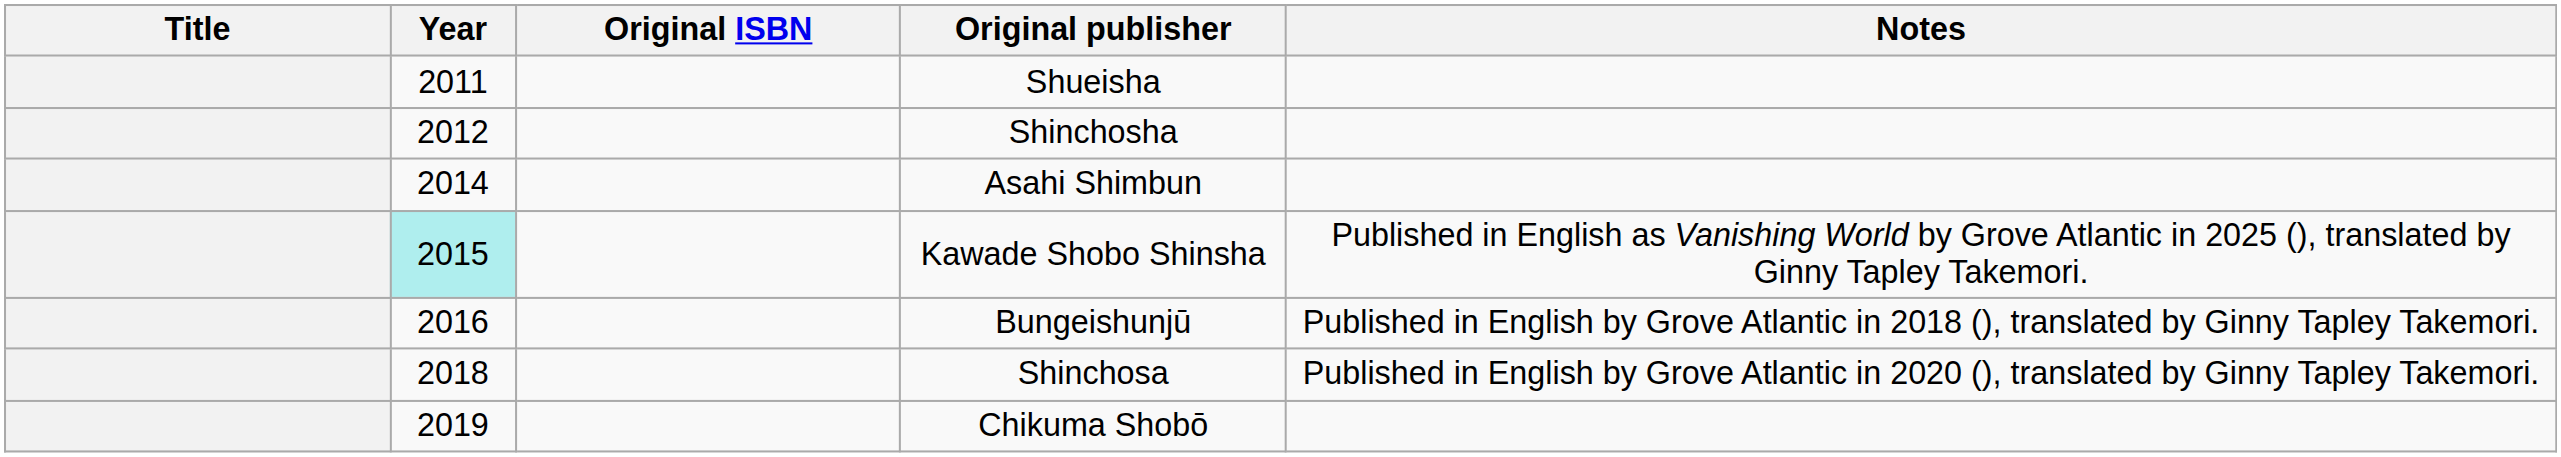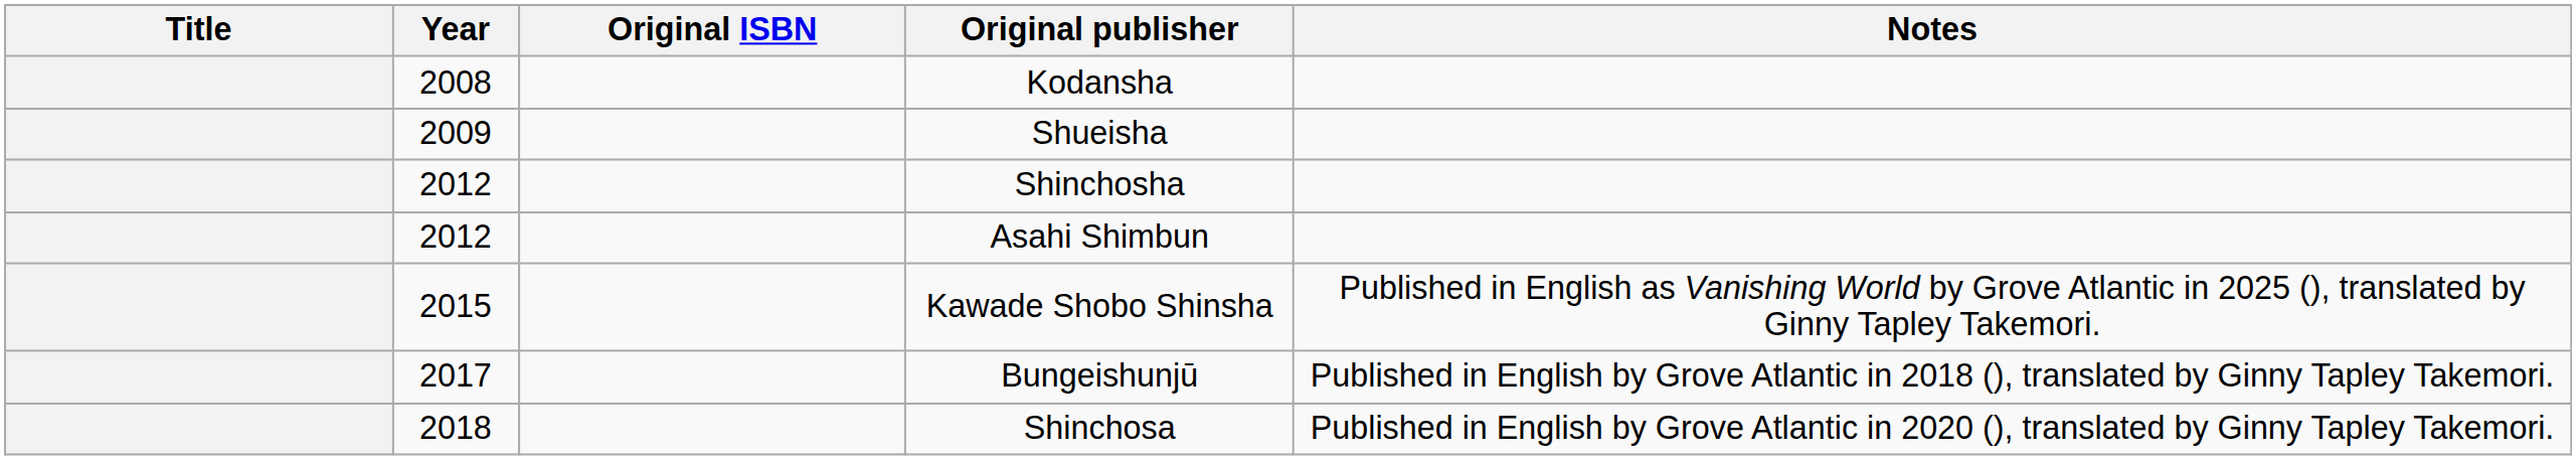+ row: 2008 | Kodansha
Shueisha | Year: 2011 -> 2009
Asahi Shimbun | Year: 2014 -> 2012
Kawade Shobo Shinsha | Year: paleturquoise background -> no background
Bungeishunjū | Year: 2016 -> 2017
- row: 2019 | Chikuma Shobō
